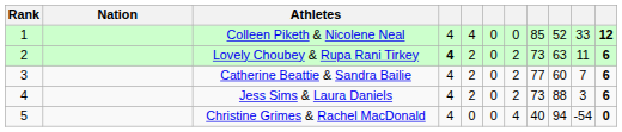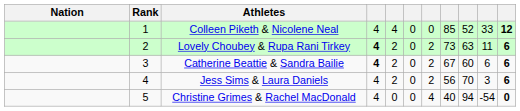columns swapped: Rank <-> Nation
Catherine Beattie & Sandra Bailie | column 4: normal -> bold
Catherine Beattie & Sandra Bailie | column 8: 77 -> 67
Catherine Beattie & Sandra Bailie | column 10: 7 -> 6
Jess Sims & Laura Daniels | column 8: 73 -> 56
Jess Sims & Laura Daniels | column 9: 88 -> 70
